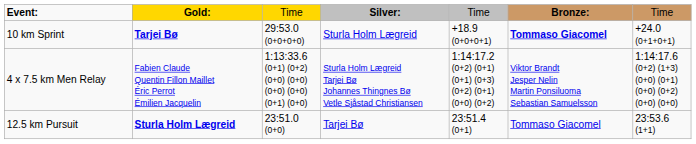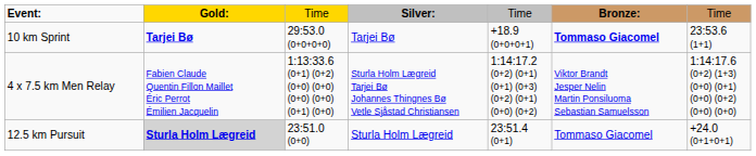10 km Sprint | column 4: Sturla Holm Lægreid -> Tarjei Bø
10 km Sprint | column 7: +24.0 (0+1+0+1) -> 23:53.6 (1+1)
12.5 km Pursuit | column 2: no background -> lightgrey background
12.5 km Pursuit | column 4: Tarjei Bø -> Sturla Holm Lægreid
12.5 km Pursuit | column 7: 23:53.6 (1+1) -> +24.0 (0+1+0+1)
